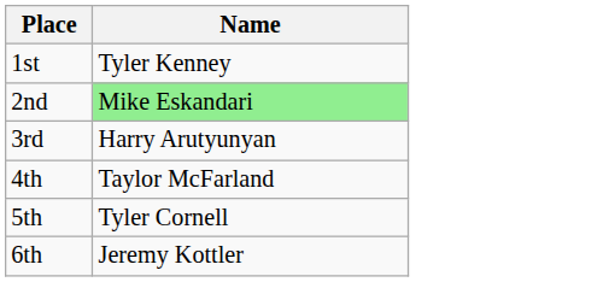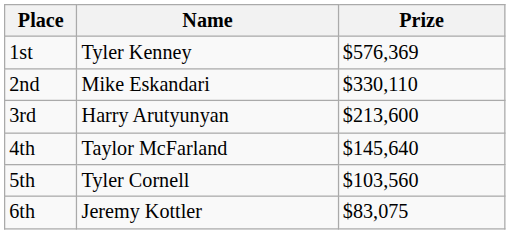+ column: Prize | $576,369 | $330,110 | $213,600 | $145,640 | $103,560 | $83,075
2nd | Name: lightgreen background -> no background
